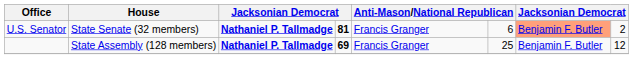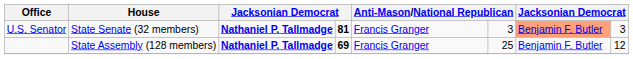U.S. Senator | column 6: 6 -> 3
U.S. Senator | column 8: 2 -> 3
